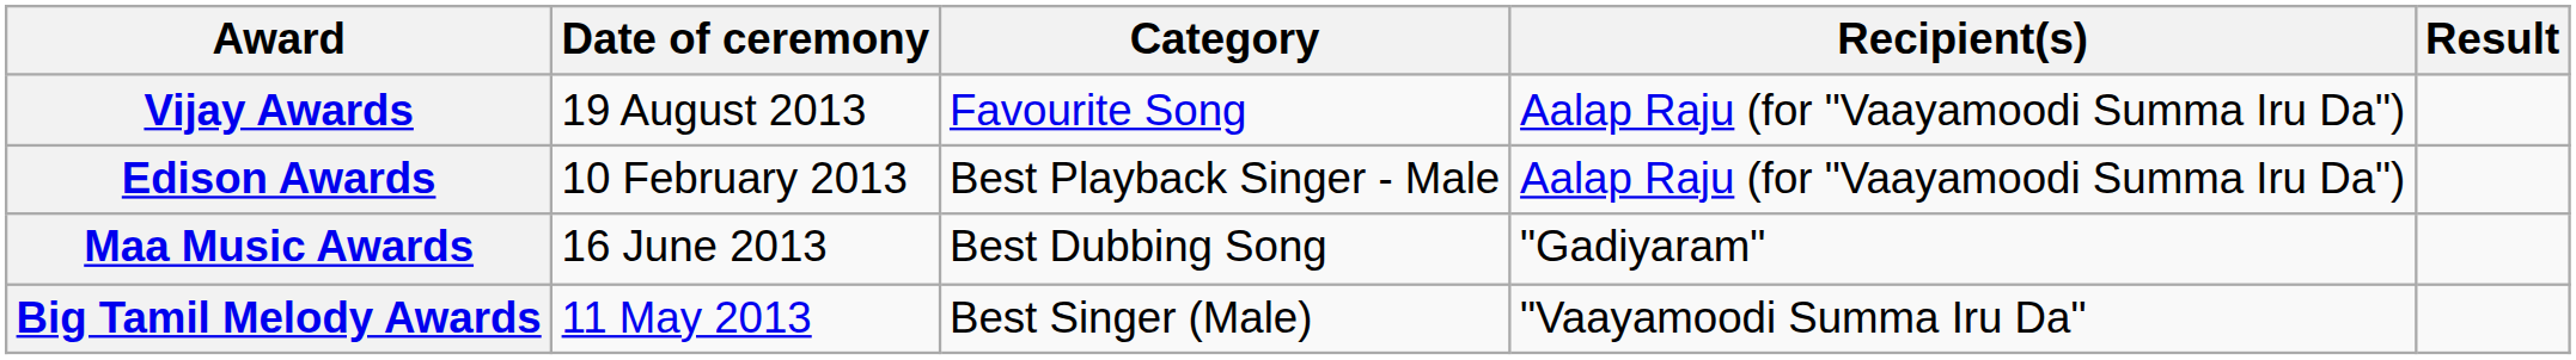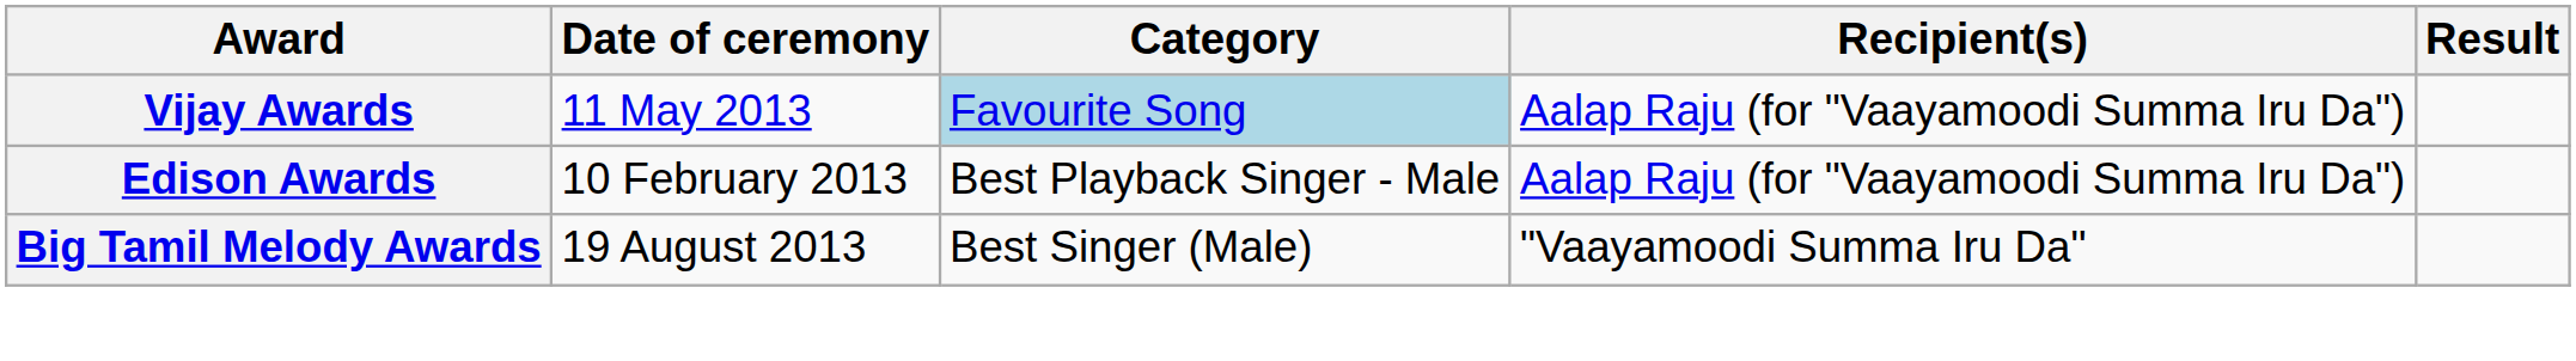Vijay Awards | Date of ceremony: 19 August 2013 -> 11 May 2013
Vijay Awards | Category: no background -> lightblue background
- row: Maa Music Awards | 16 June 2013 | Best Dubbing Song | "Gadiyaram"
Big Tamil Melody Awards | Date of ceremony: 11 May 2013 -> 19 August 2013
